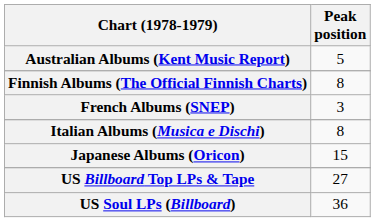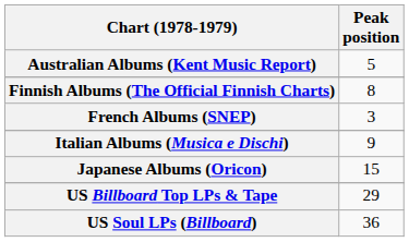Italian Albums (Musica e Dischi) | Peak position: 8 -> 9
US Billboard Top LPs & Tape | Peak position: 27 -> 29
